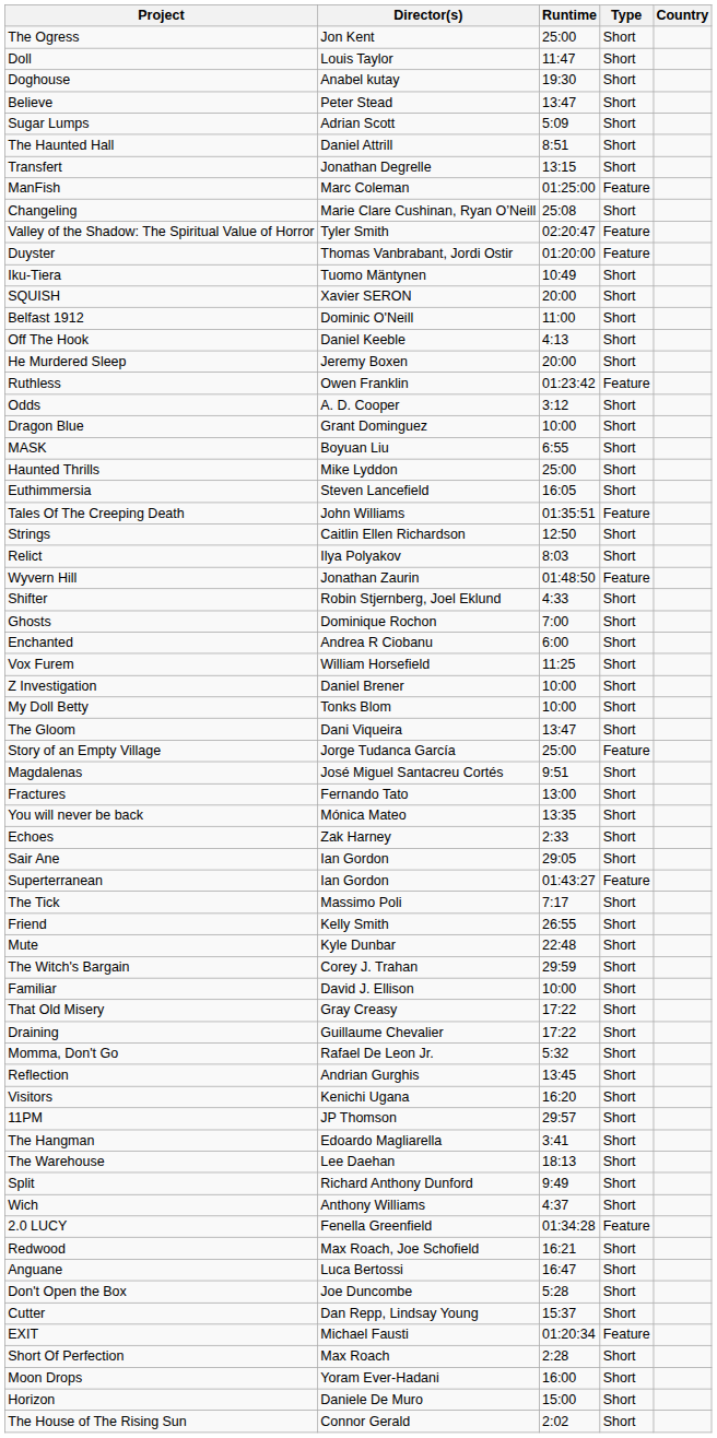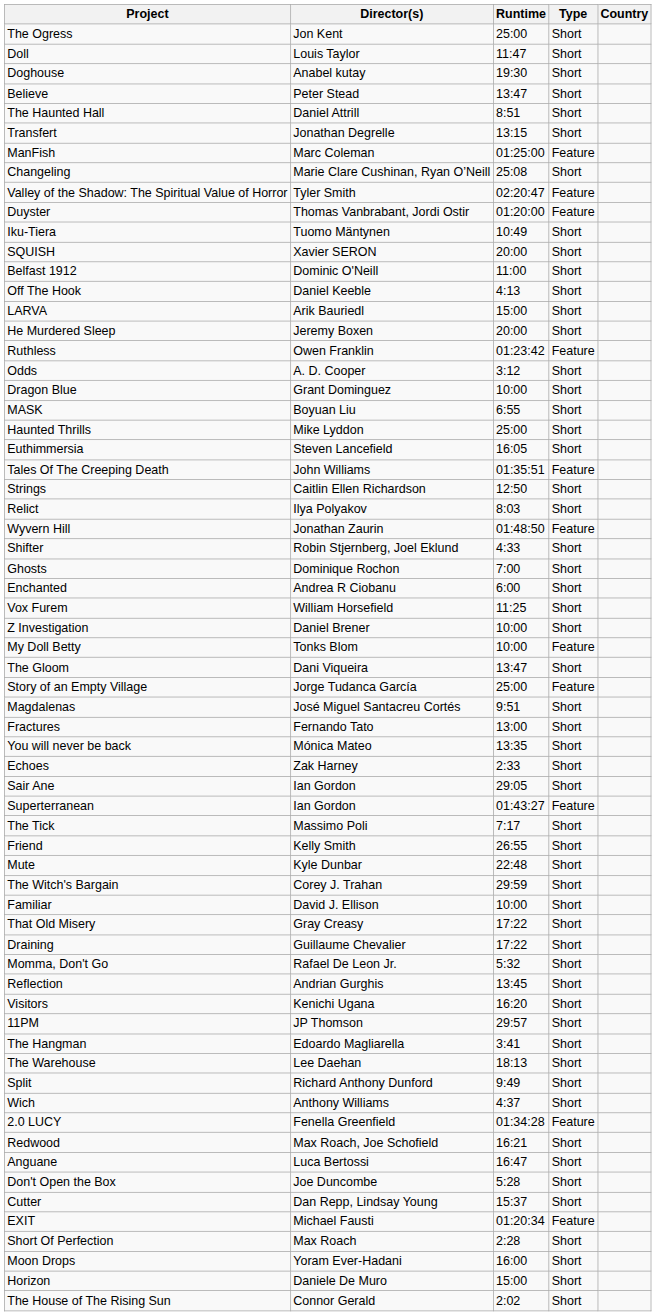- row: Sugar Lumps | Adrian Scott | 5:09 | Short
+ row: LARVA | Arik Bauriedl | 15:00 | Short
My Doll Betty | Type: Short -> Feature
